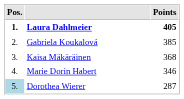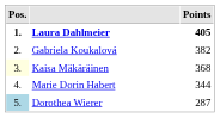Gabriela Koukalová | Points: 385 -> 382
Kaisa Mäkäräinen | Pos.: no background -> lightyellow background
Marie Dorin Habert | Points: 346 -> 344
